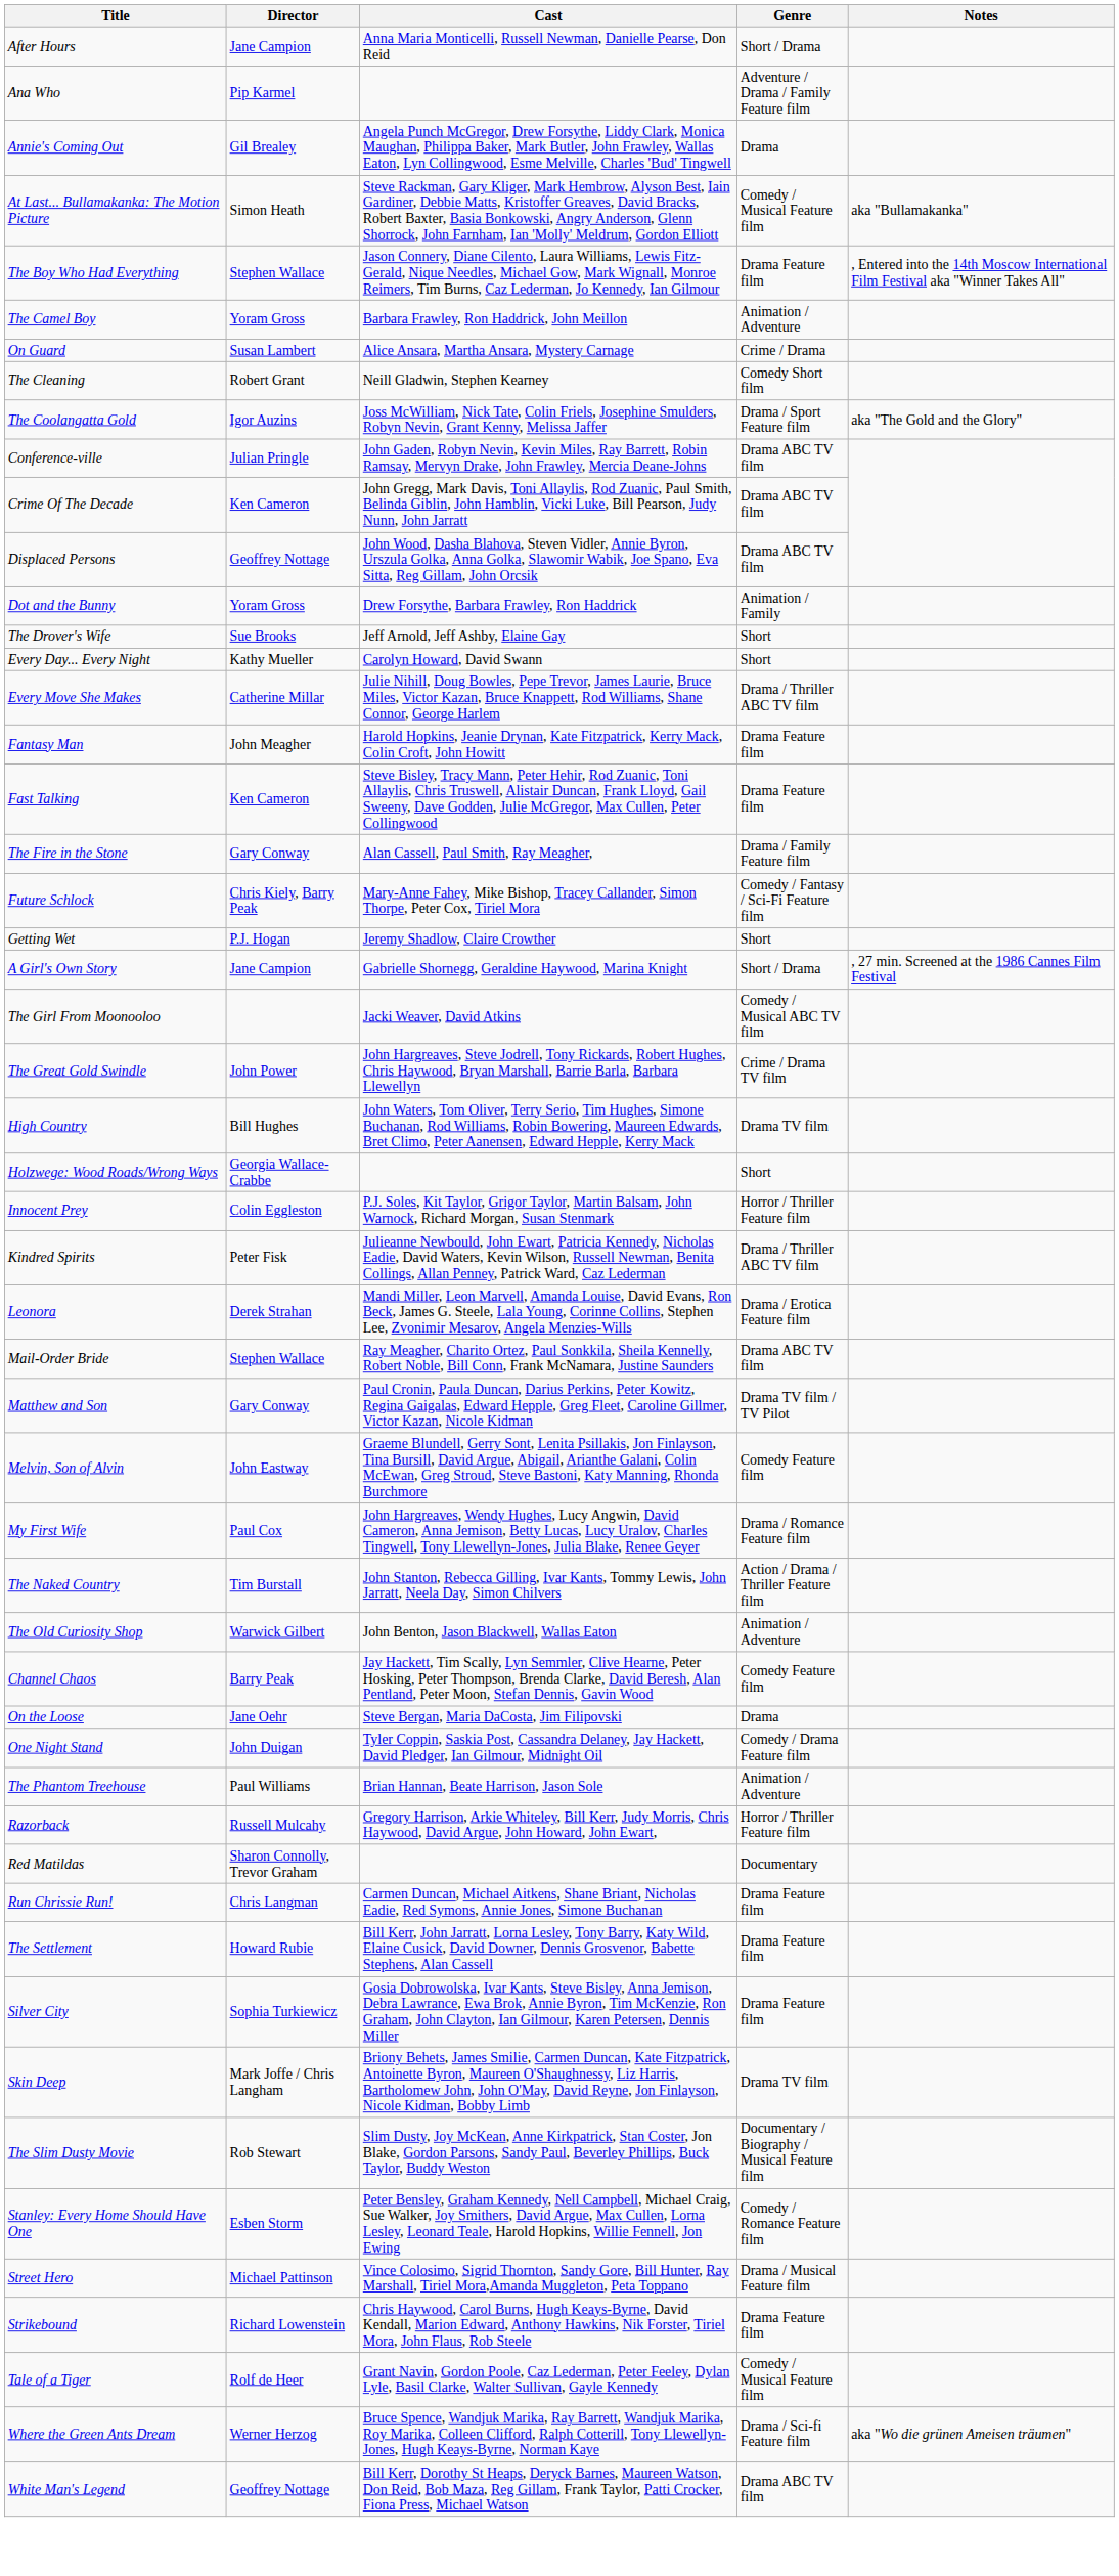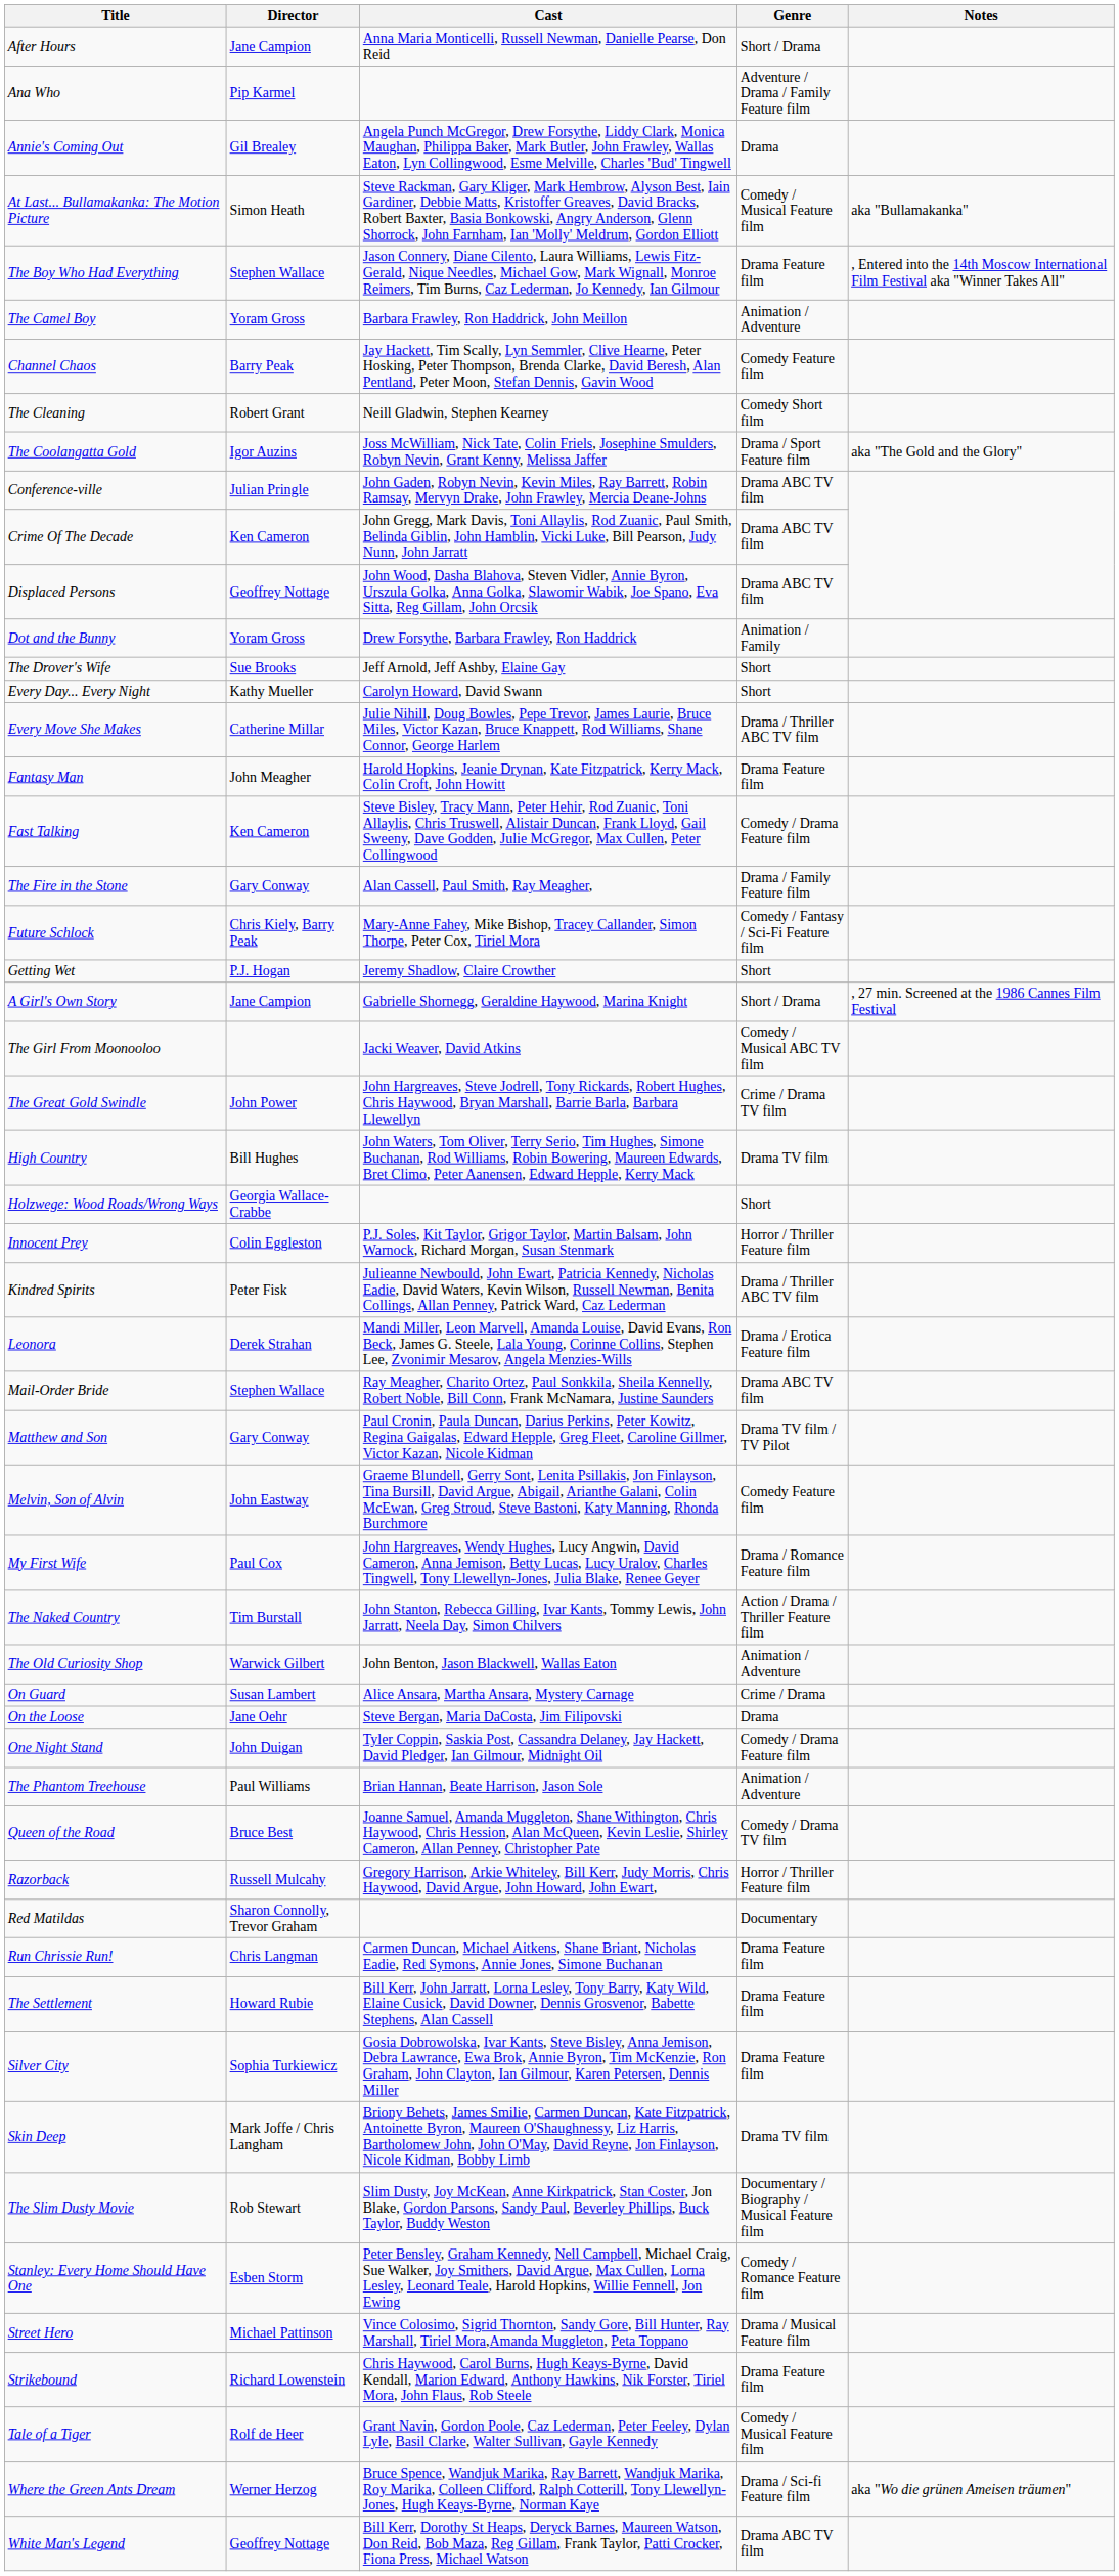rows swapped: Channel Chaos <-> On Guard
Fast Talking | Genre: Drama Feature film -> Comedy / Drama Feature film
+ row: Queen of the Road | Bruce Best | Joanne Samuel, Amanda Muggleton, Shane Withington, Chris Haywood, Chris Hession, Alan McQueen, Kevin Leslie, Shirley Cameron, Allan Penney, Christopher Pate | Comedy / Drama TV film
